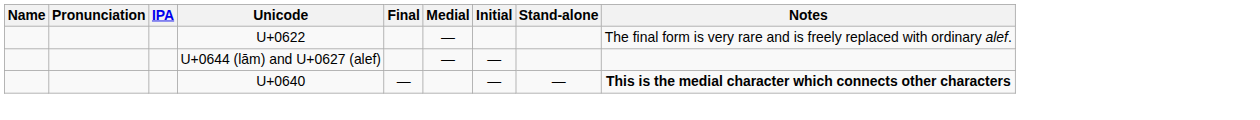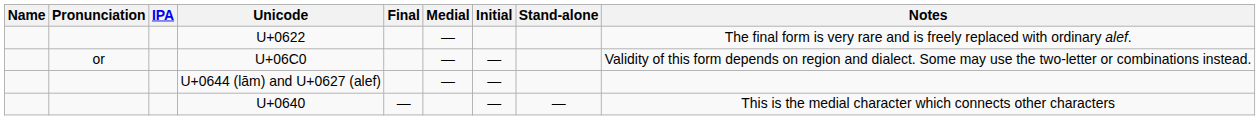+ row: or | U+06C0 | — | — | Validity of this form depends on region and dialect. Some may use the two-letter or combinations instead.
U+0640 | Notes: bold -> normal
